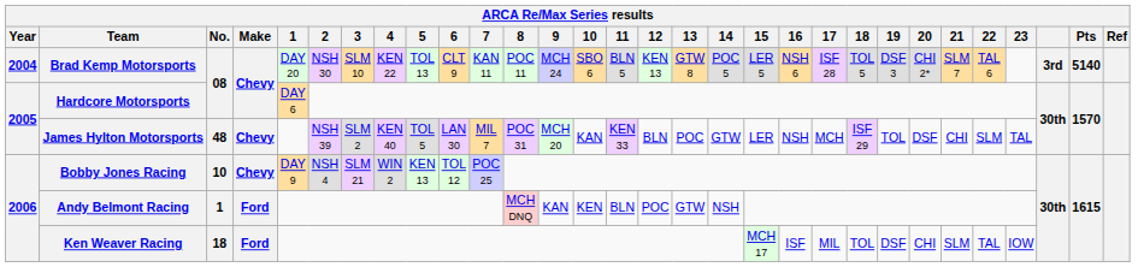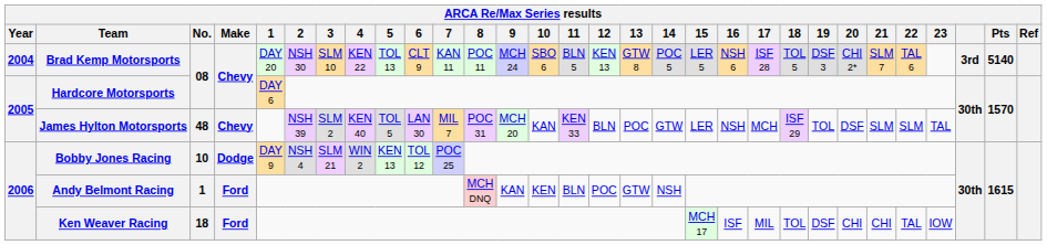James Hylton Motorsports | 21: CHI -> SLM
Bobby Jones Racing | Make: Chevy -> Dodge
Ken Weaver Racing | 21: SLM -> CHI
